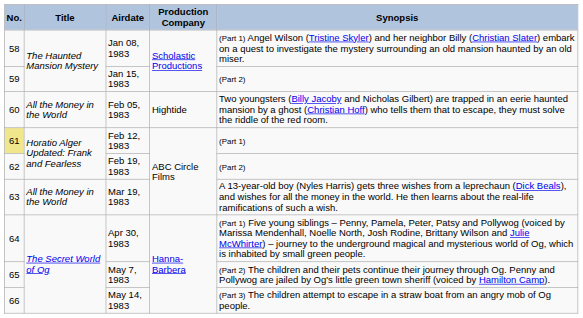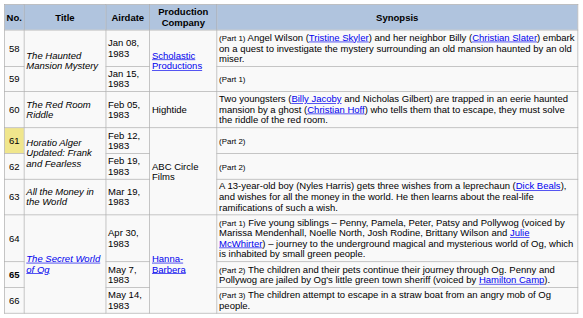Jan 15, 1983 | Synopsis: (Part 2) -> (Part 1)
Feb 05, 1983 | Title: All the Money in the World -> The Red Room Riddle
Feb 12, 1983 | Synopsis: (Part 1) -> (Part 2)
May 7, 1983 | No.: normal -> bold
